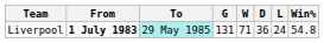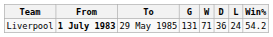Liverpool | To: paleturquoise background -> no background
Liverpool | Win%: 54.8 -> 54.2
